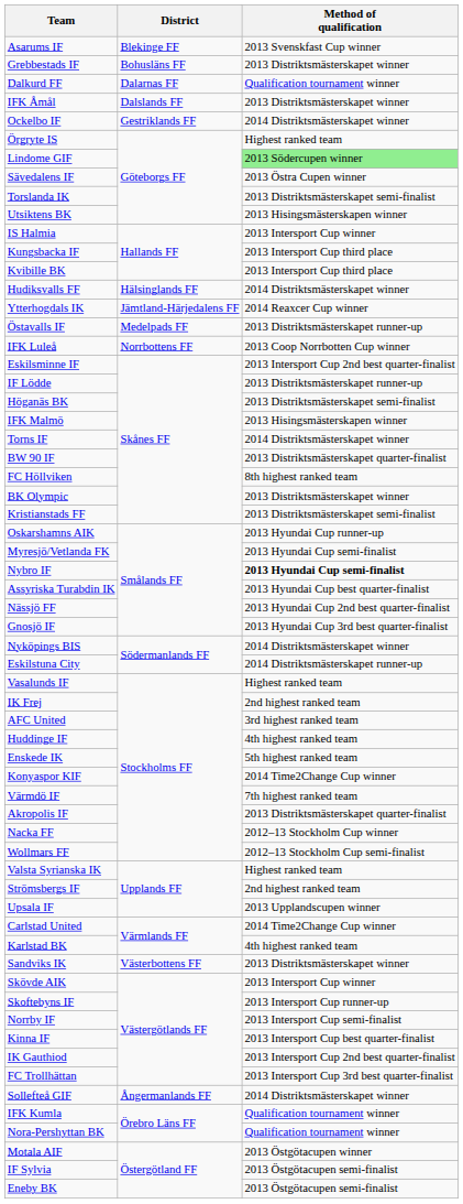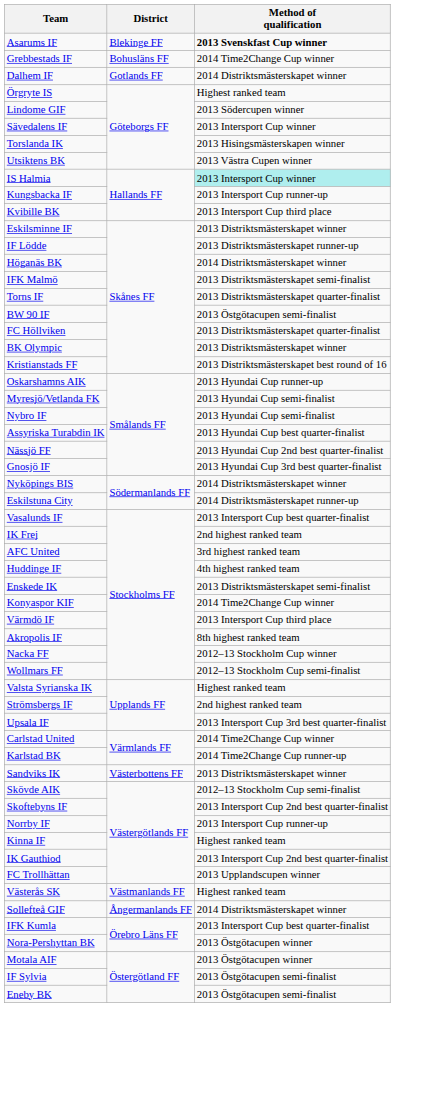Asarums IF | Method of qualification: normal -> bold
Grebbestads IF | Method of qualification: 2013 Distriktsmästerskapet winner -> 2014 Time2Change Cup winner
- row: Dalkurd FF | Dalarnas FF | Qualification tournament winner
- row: IFK Åmål | Dalslands FF | 2013 Distriktsmästerskapet winner
- row: Ockelbo IF | Gestriklands FF | 2014 Distriktsmästerskapet winner
+ row: Dalhem IF | Gotlands FF | 2014 Distriktsmästerskapet winner
Lindome GIF | Method of qualification: lightgreen background -> no background
Sävedalens IF | Method of qualification: 2013 Östra Cupen winner -> 2013 Intersport Cup winner
Torslanda IK | Method of qualification: 2013 Distriktsmästerskapet semi-finalist -> 2013 Hisingsmästerskapen winner
Utsiktens BK | Method of qualification: 2013 Hisingsmästerskapen winner -> 2013 Västra Cupen winner
IS Halmia | Method of qualification: no background -> paleturquoise background
Kungsbacka IF | Method of qualification: 2013 Intersport Cup third place -> 2013 Intersport Cup runner-up
- row: Hudiksvalls FF | Hälsinglands FF | 2014 Distriktsmästerskapet winner
- row: Ytterhogdals IK | Jämtland-Härjedalens FF | 2014 Reaxcer Cup winner
- row: Östavalls IF | Medelpads FF | 2013 Distriktsmästerskapet runner-up
- row: IFK Luleå | Norrbottens FF | 2013 Coop Norrbotten Cup winner
Eskilsminne IF | Method of qualification: 2013 Intersport Cup 2nd best quarter-finalist -> 2013 Distriktsmästerskapet winner
Höganäs BK | Method of qualification: 2013 Distriktsmästerskapet semi-finalist -> 2014 Distriktsmästerskapet winner
IFK Malmö | Method of qualification: 2013 Hisingsmästerskapen winner -> 2013 Distriktsmästerskapet semi-finalist
Torns IF | Method of qualification: 2014 Distriktsmästerskapet winner -> 2013 Distriktsmästerskapet quarter-finalist
BW 90 IF | Method of qualification: 2013 Distriktsmästerskapet quarter-finalist -> 2013 Östgötacupen semi-finalist
FC Höllviken | Method of qualification: 8th highest ranked team -> 2013 Distriktsmästerskapet quarter-finalist
Kristianstads FF | Method of qualification: 2013 Distriktsmästerskapet semi-finalist -> 2013 Distriktsmästerskapet best round of 16
Nybro IF | Method of qualification: bold -> normal
Vasalunds IF | Method of qualification: Highest ranked team -> 2013 Intersport Cup best quarter-finalist
Enskede IK | Method of qualification: 5th highest ranked team -> 2013 Distriktsmästerskapet semi-finalist
Värmdö IF | Method of qualification: 7th highest ranked team -> 2013 Intersport Cup third place
Akropolis IF | Method of qualification: 2013 Distriktsmästerskapet quarter-finalist -> 8th highest ranked team
Upsala IF | Method of qualification: 2013 Upplandscupen winner -> 2013 Intersport Cup 3rd best quarter-finalist
Karlstad BK | Method of qualification: 4th highest ranked team -> 2014 Time2Change Cup runner-up
Skövde AIK | Method of qualification: 2013 Intersport Cup winner -> 2012–13 Stockholm Cup semi-finalist
Skoftebyns IF | Method of qualification: 2013 Intersport Cup runner-up -> 2013 Intersport Cup 2nd best quarter-finalist
Norrby IF | Method of qualification: 2013 Intersport Cup semi-finalist -> 2013 Intersport Cup runner-up
Kinna IF | Method of qualification: 2013 Intersport Cup best quarter-finalist -> Highest ranked team
FC Trollhättan | Method of qualification: 2013 Intersport Cup 3rd best quarter-finalist -> 2013 Upplandscupen winner
+ row: Västerås SK | Västmanlands FF | Highest ranked team
IFK Kumla | Method of qualification: Qualification tournament winner -> 2013 Intersport Cup best quarter-finalist
Nora-Pershyttan BK | Method of qualification: Qualification tournament winner -> 2013 Östgötacupen winner
